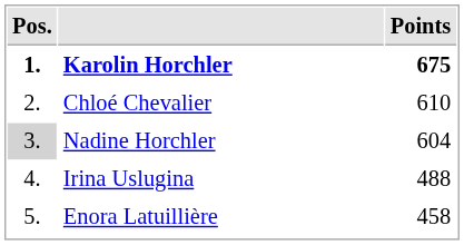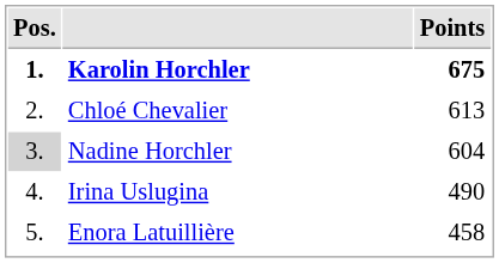Chloé Chevalier | Points: 610 -> 613
Irina Uslugina | Points: 488 -> 490
